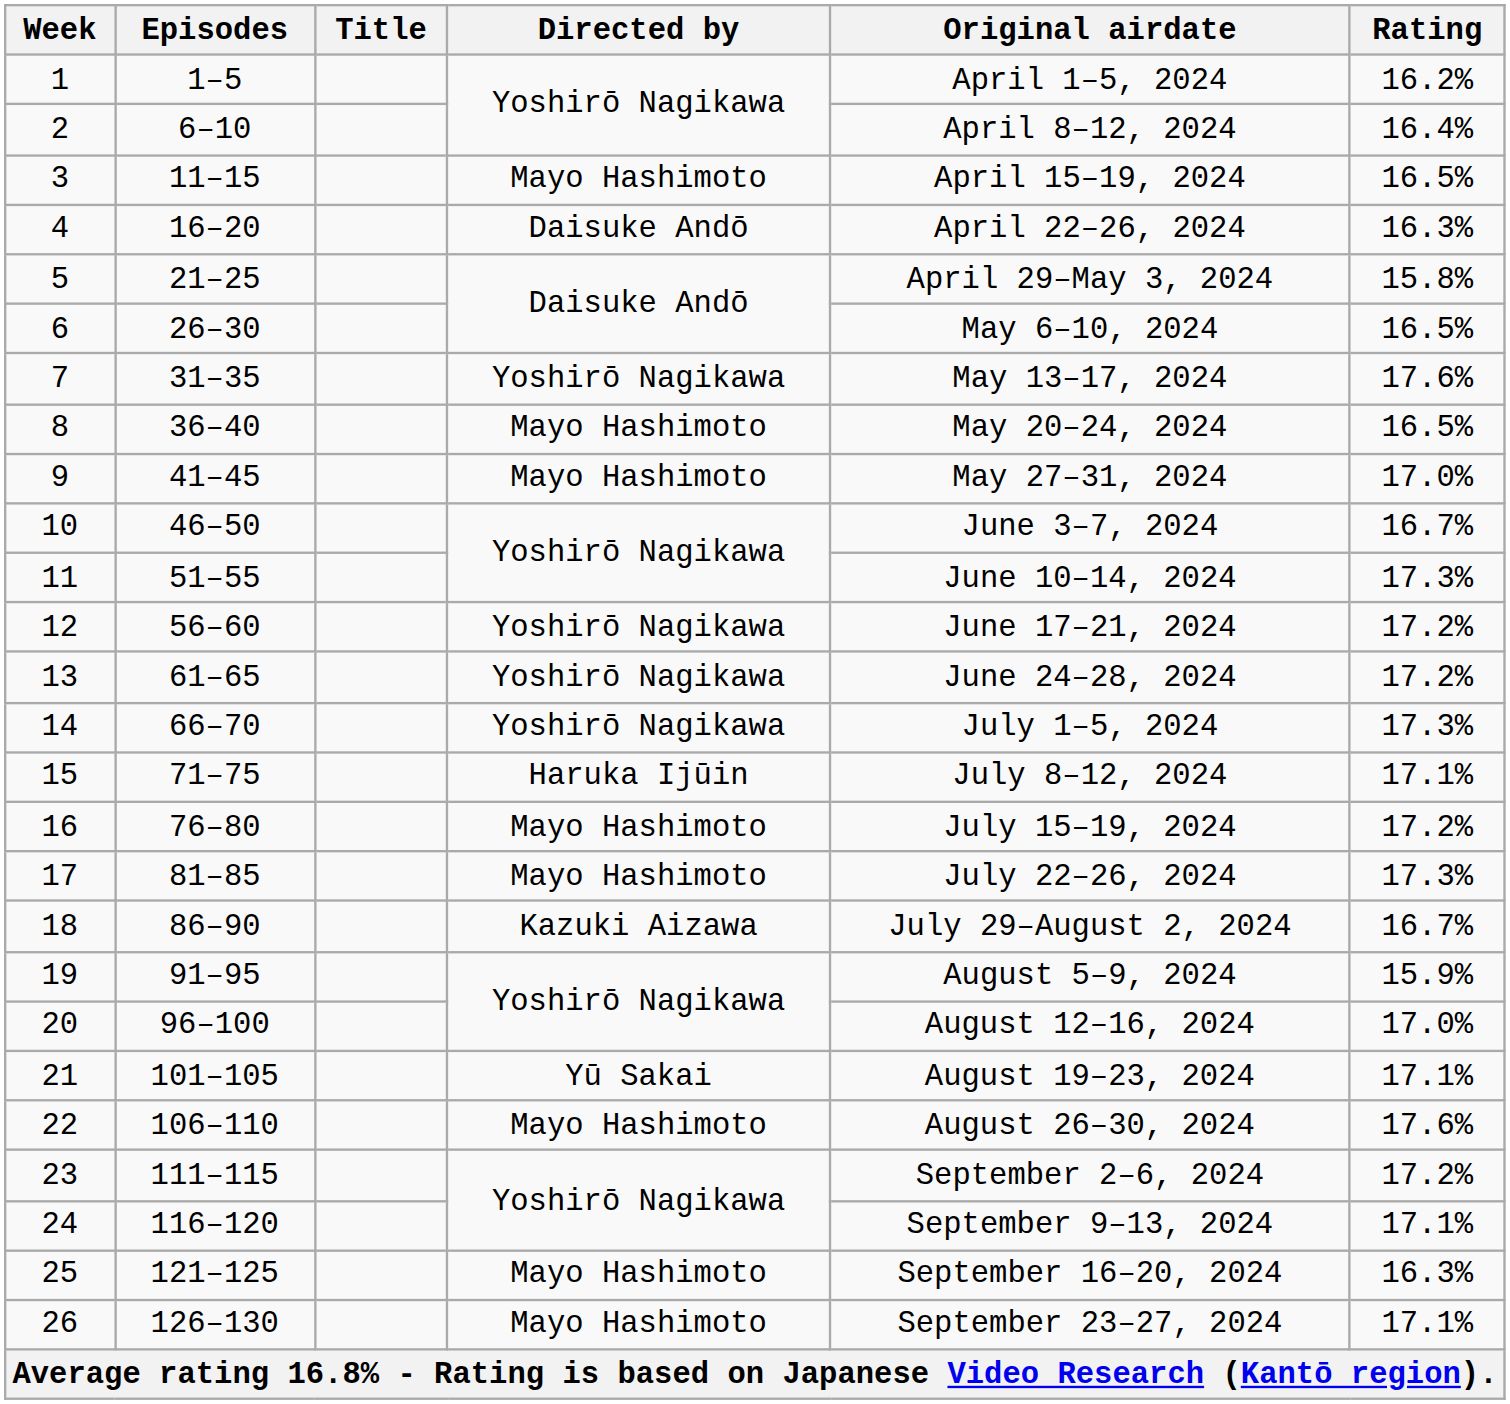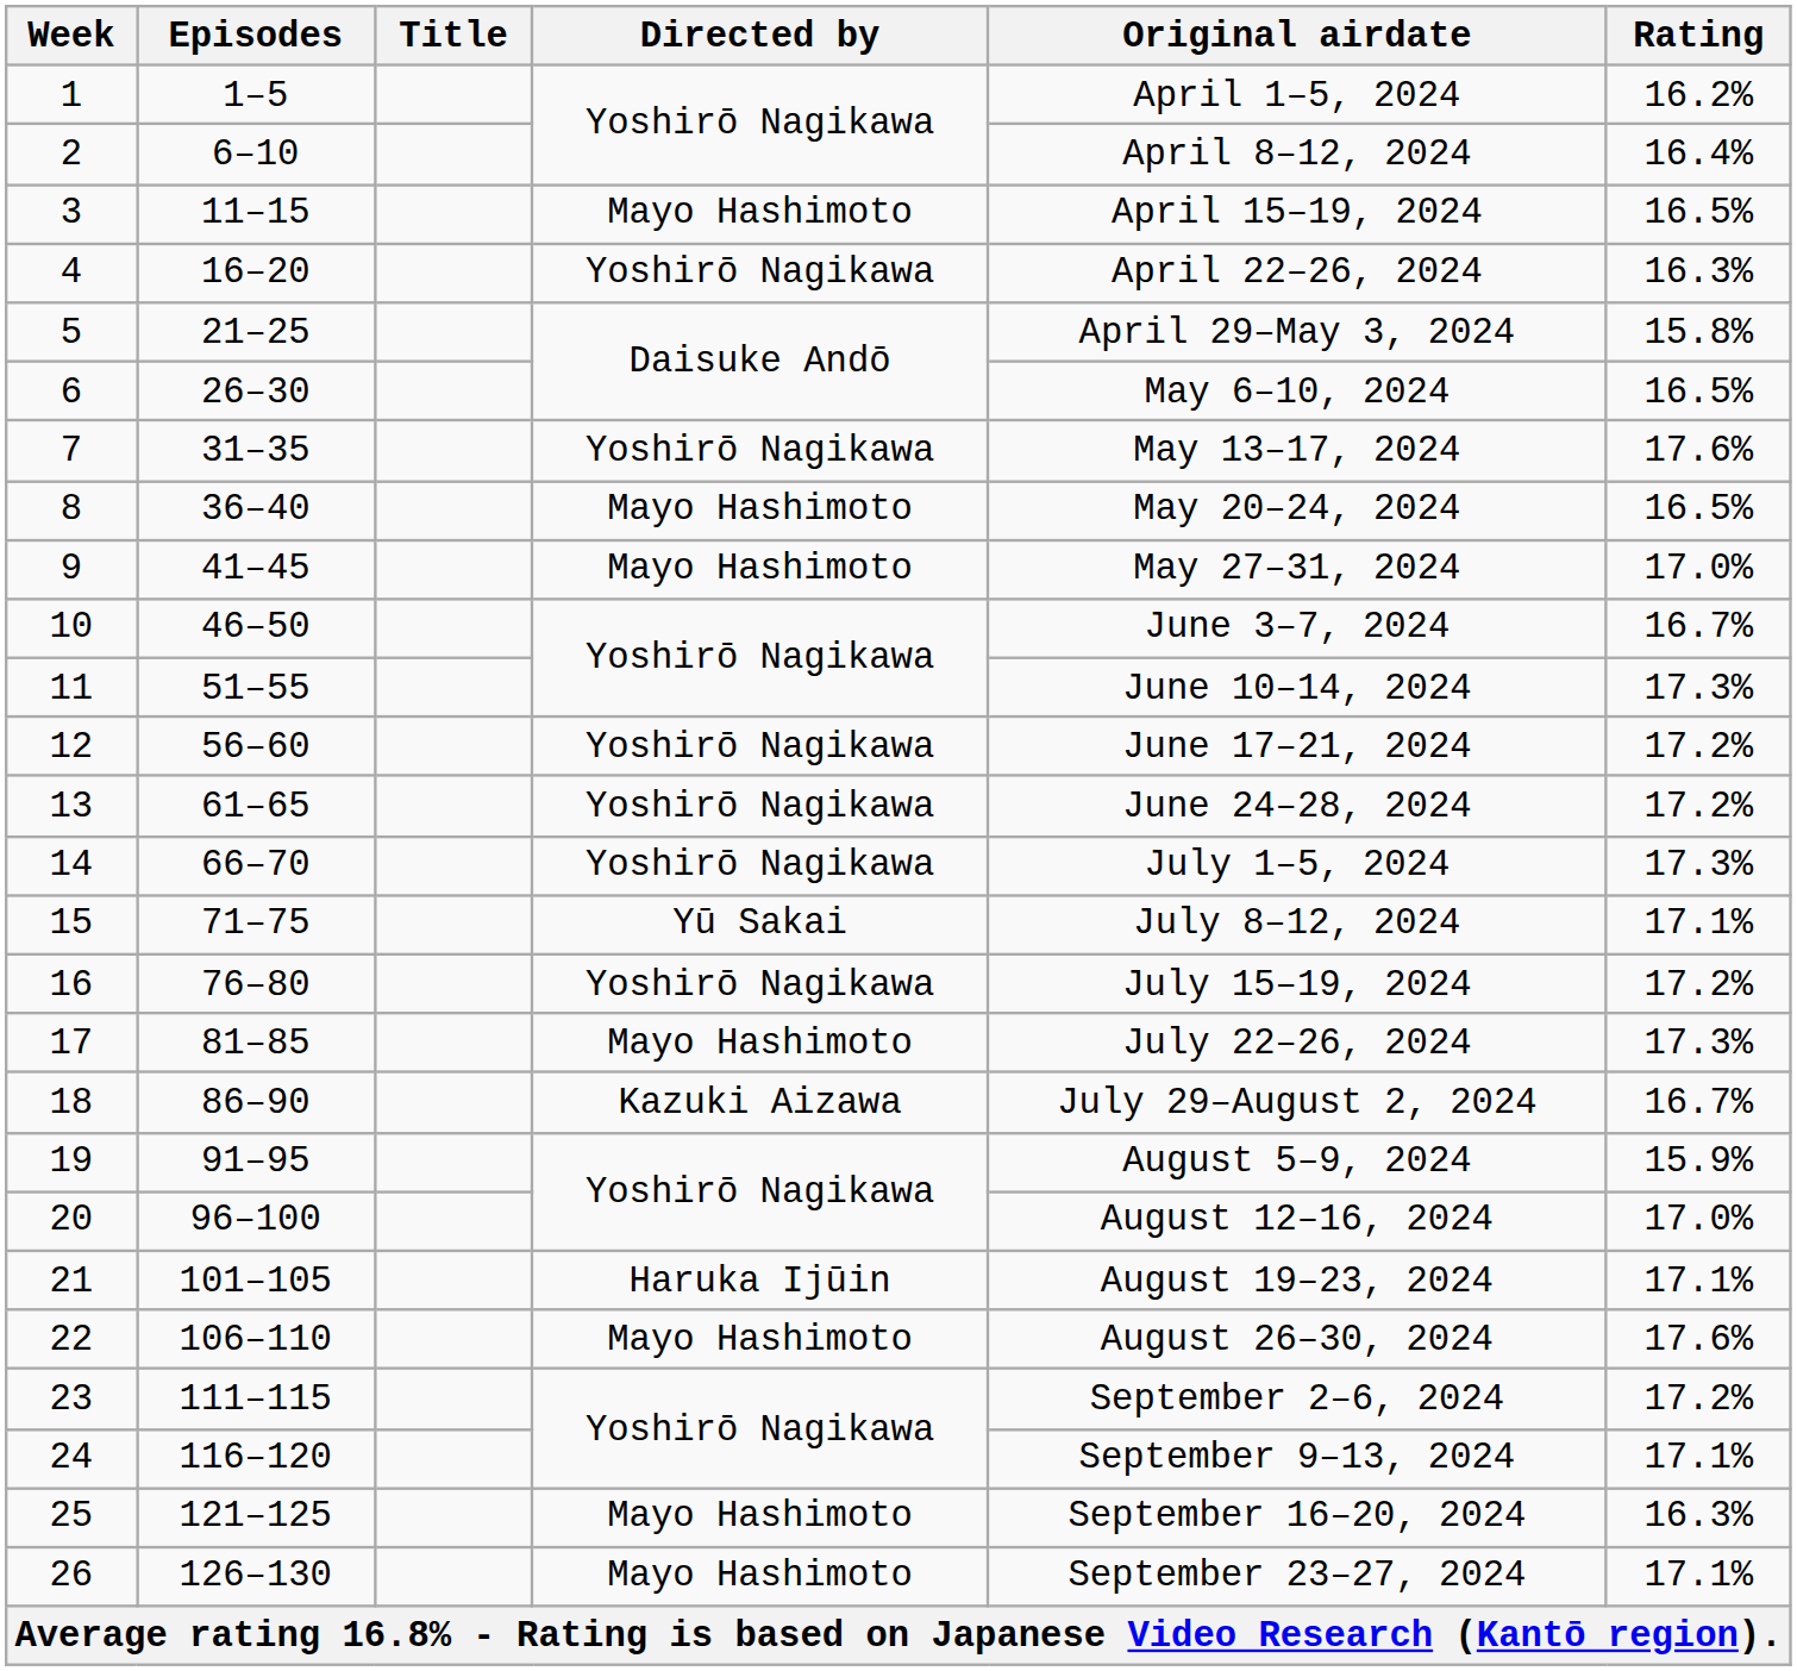4 | Directed by: Daisuke Andō -> Yoshirō Nagikawa
15 | Directed by: Haruka Ijūin -> Yū Sakai
16 | Directed by: Mayo Hashimoto -> Yoshirō Nagikawa
21 | Directed by: Yū Sakai -> Haruka Ijūin
